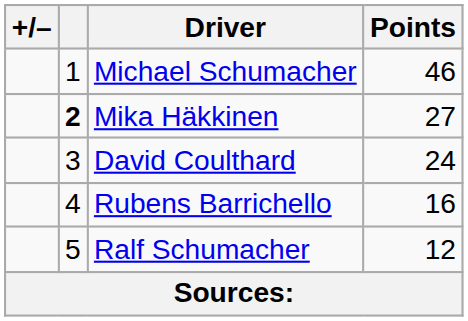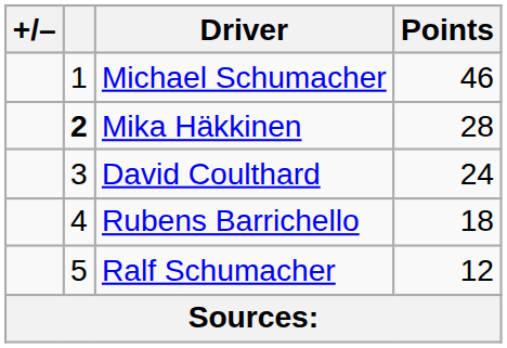Mika Häkkinen | Points: 27 -> 28
Rubens Barrichello | Points: 16 -> 18
